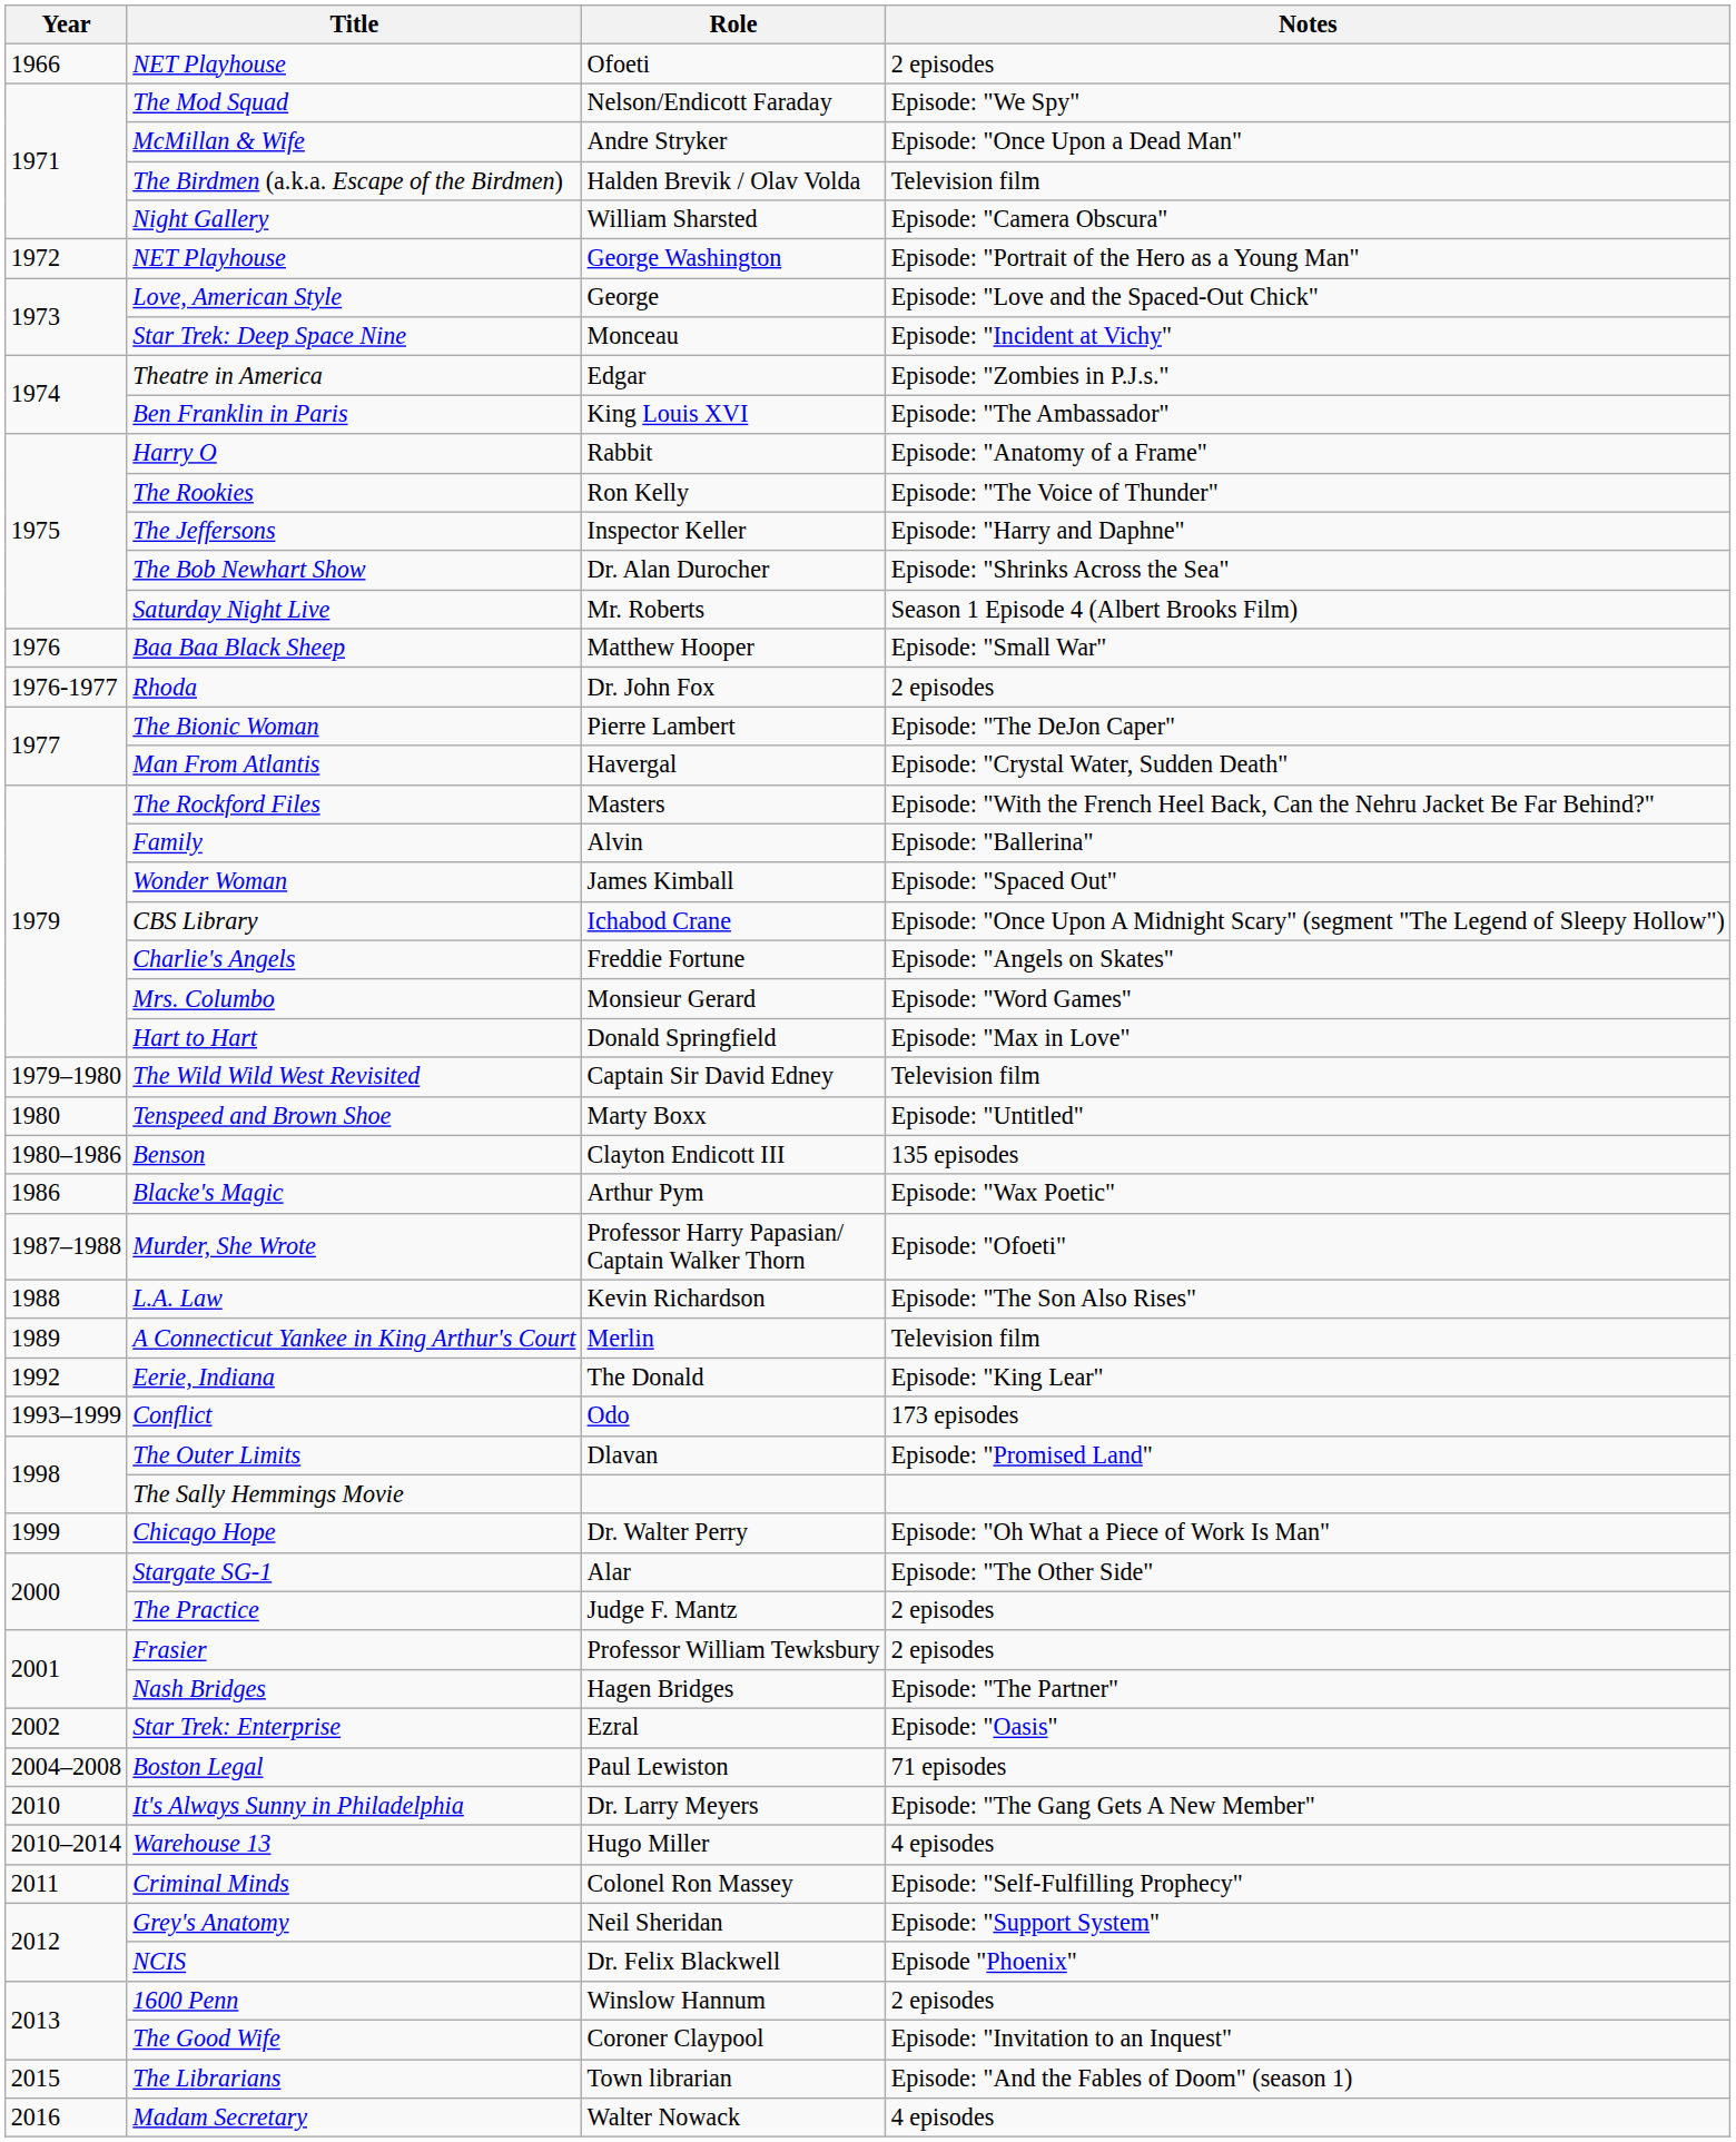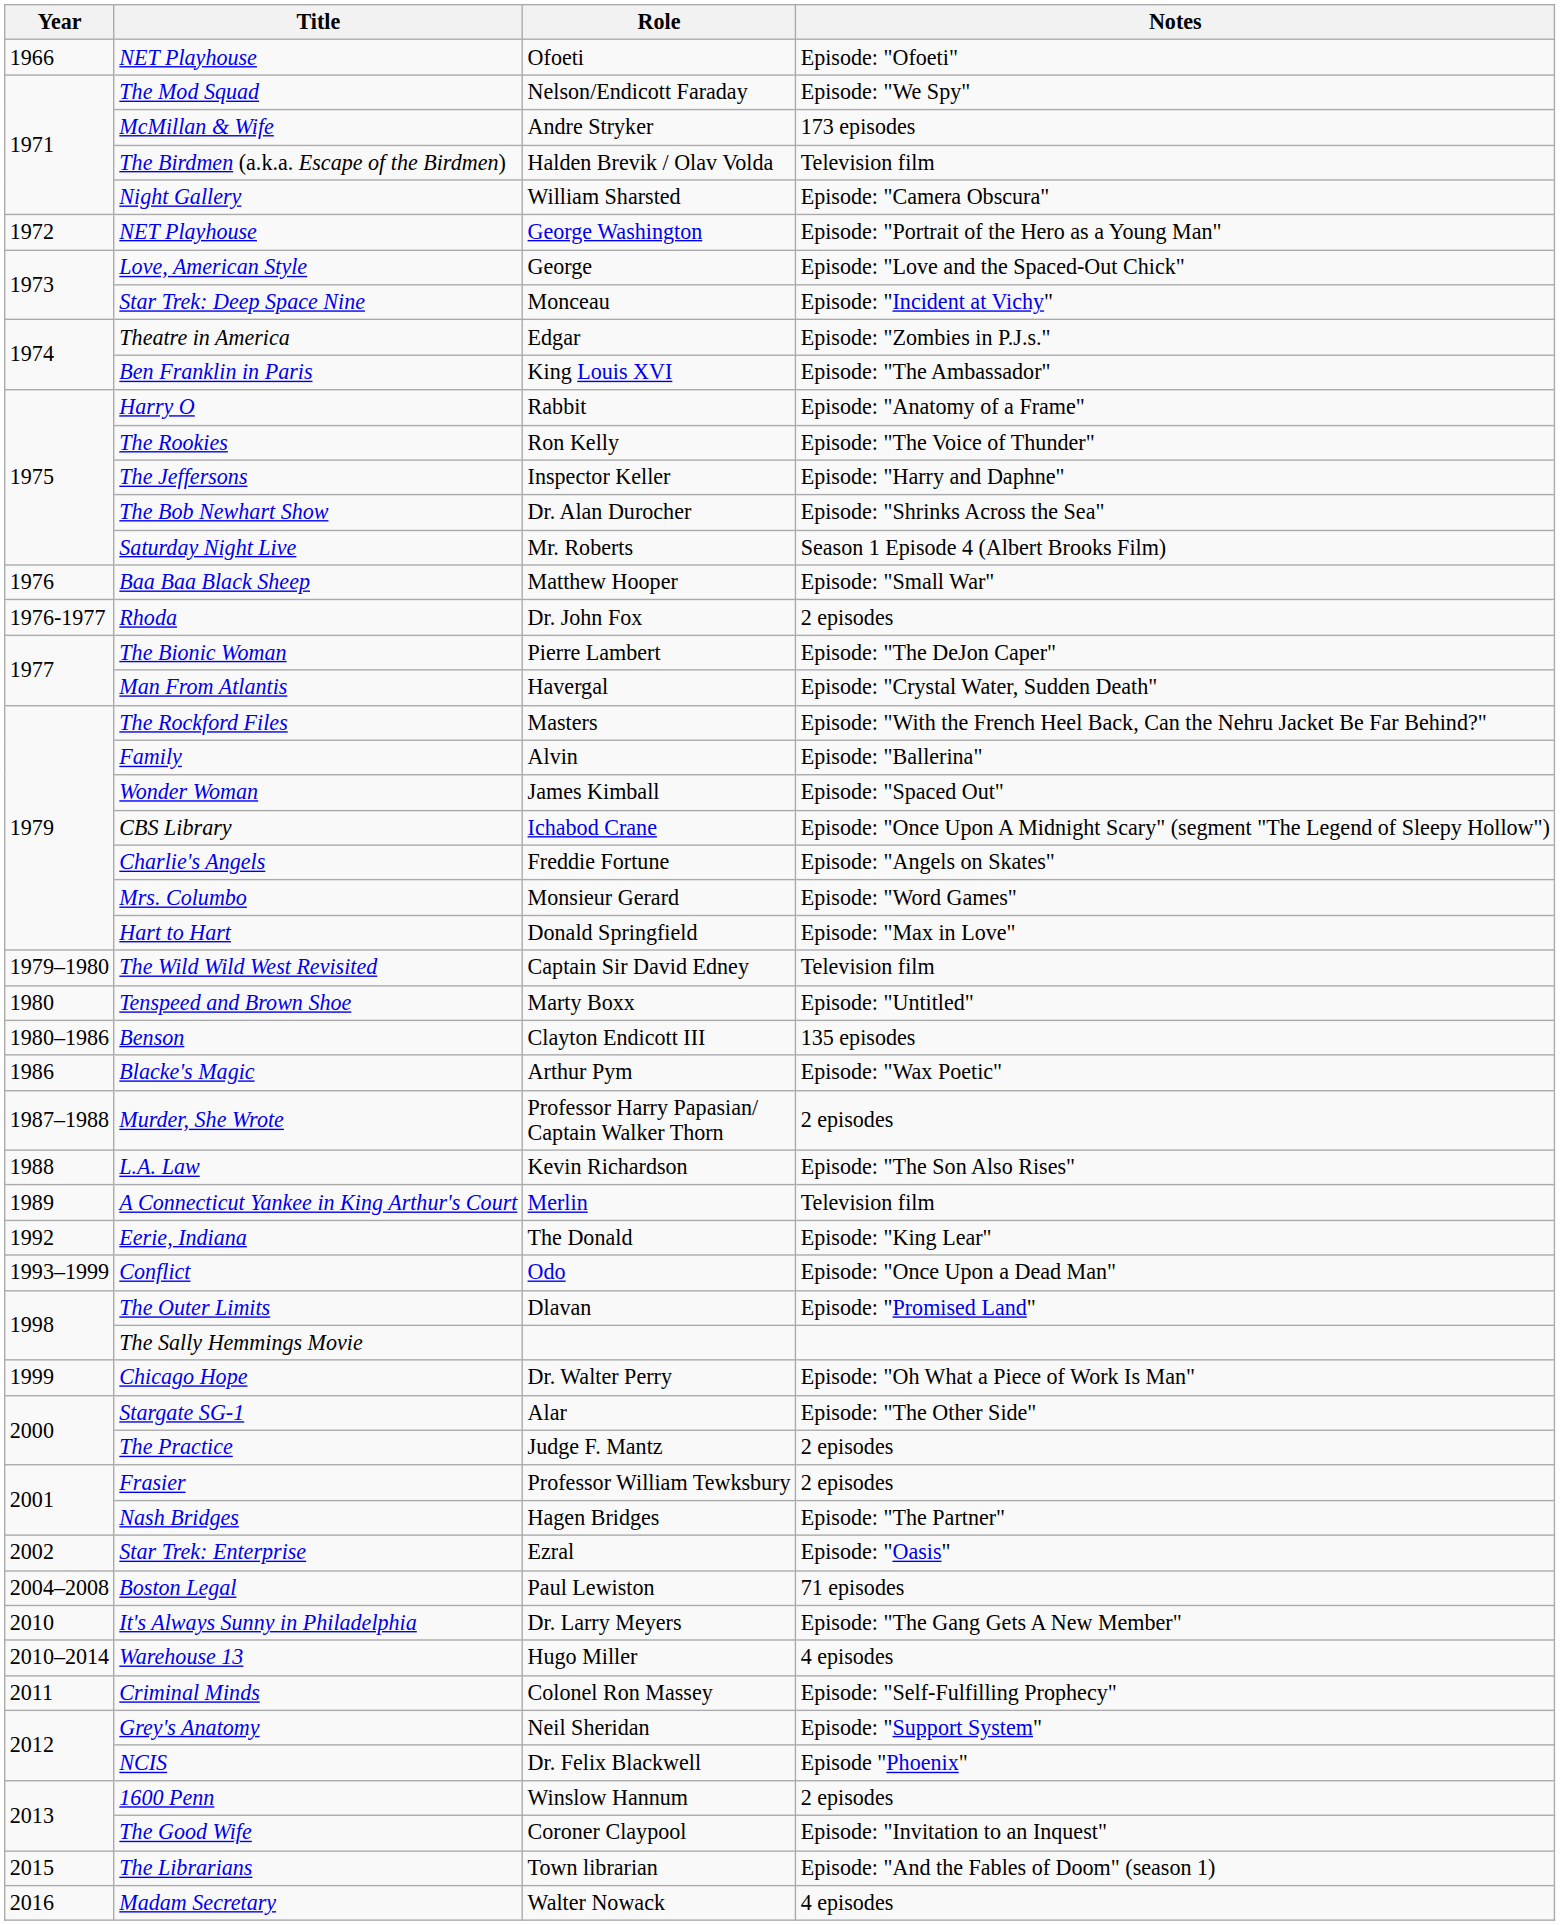Ofoeti | Notes: 2 episodes -> Episode: "Ofoeti"
Andre Stryker | Notes: Episode: "Once Upon a Dead Man" -> 173 episodes
Professor Harry Papasian/ Captain Walker Thorn | Notes: Episode: "Ofoeti" -> 2 episodes
Odo | Notes: 173 episodes -> Episode: "Once Upon a Dead Man"
